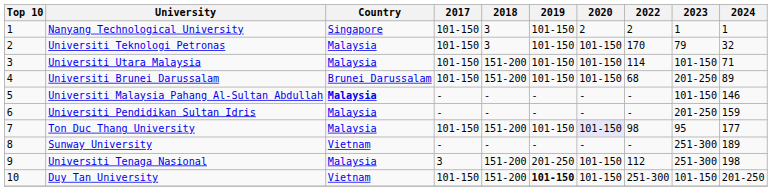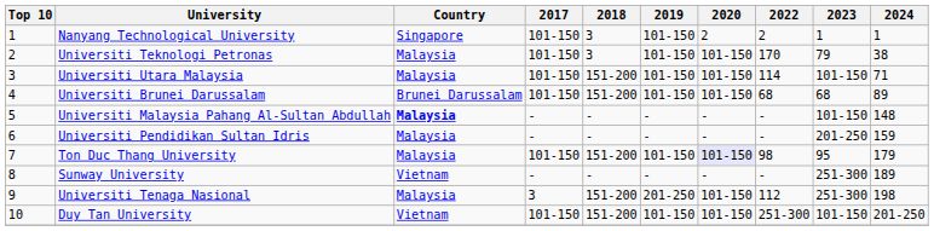Universiti Teknologi Petronas | 2024: 32 -> 38
Universiti Brunei Darussalam | 2023: 201-250 -> 68
Universiti Malaysia Pahang Al-Sultan Abdullah | 2024: 146 -> 148
Ton Duc Thang University | 2024: 177 -> 179
Duy Tan University | 2019: bold -> normal
